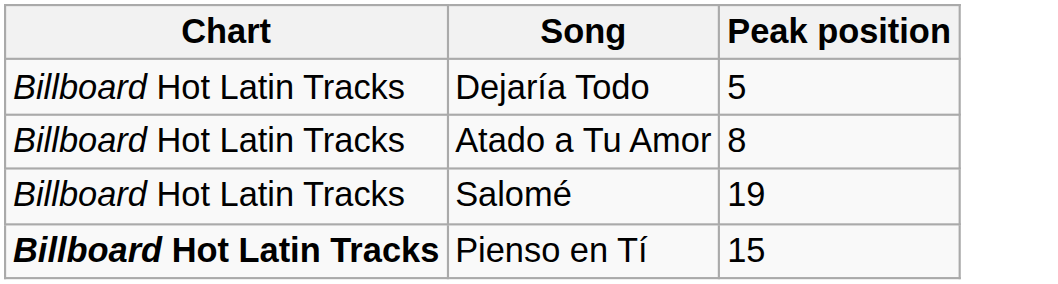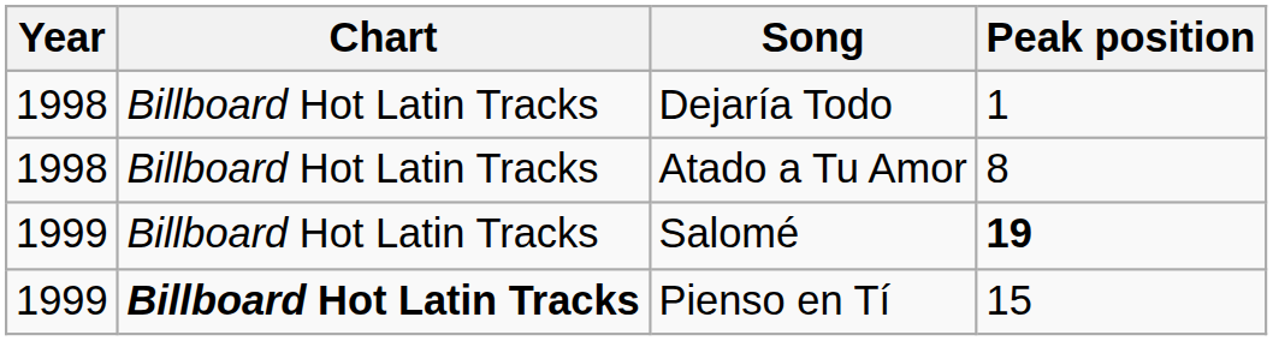+ column: Year | 1998 | 1998 | 1999 | 1999
Dejaría Todo | Peak position: 5 -> 1
Salomé | Peak position: normal -> bold
